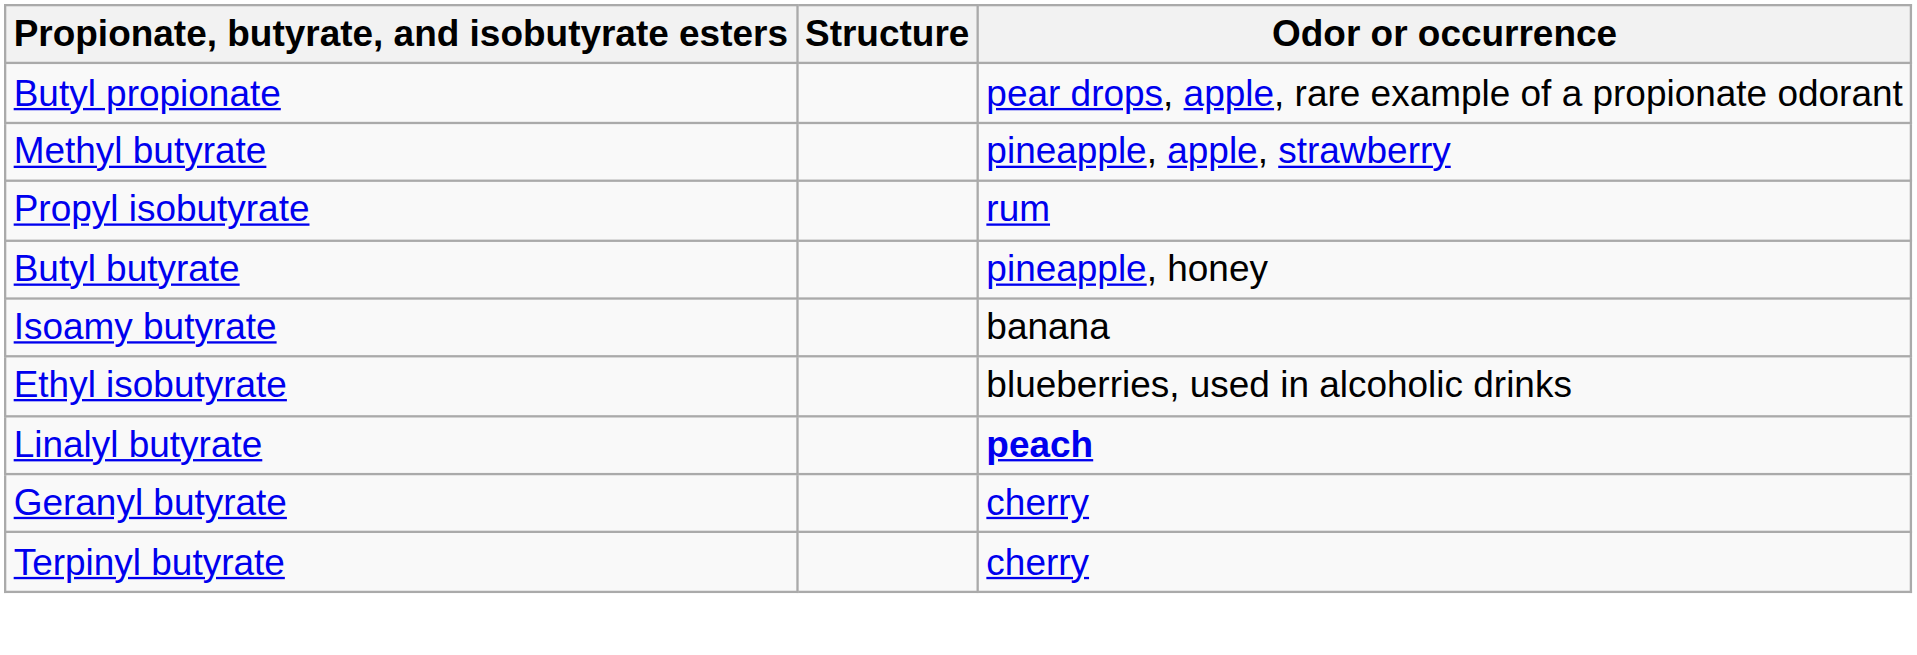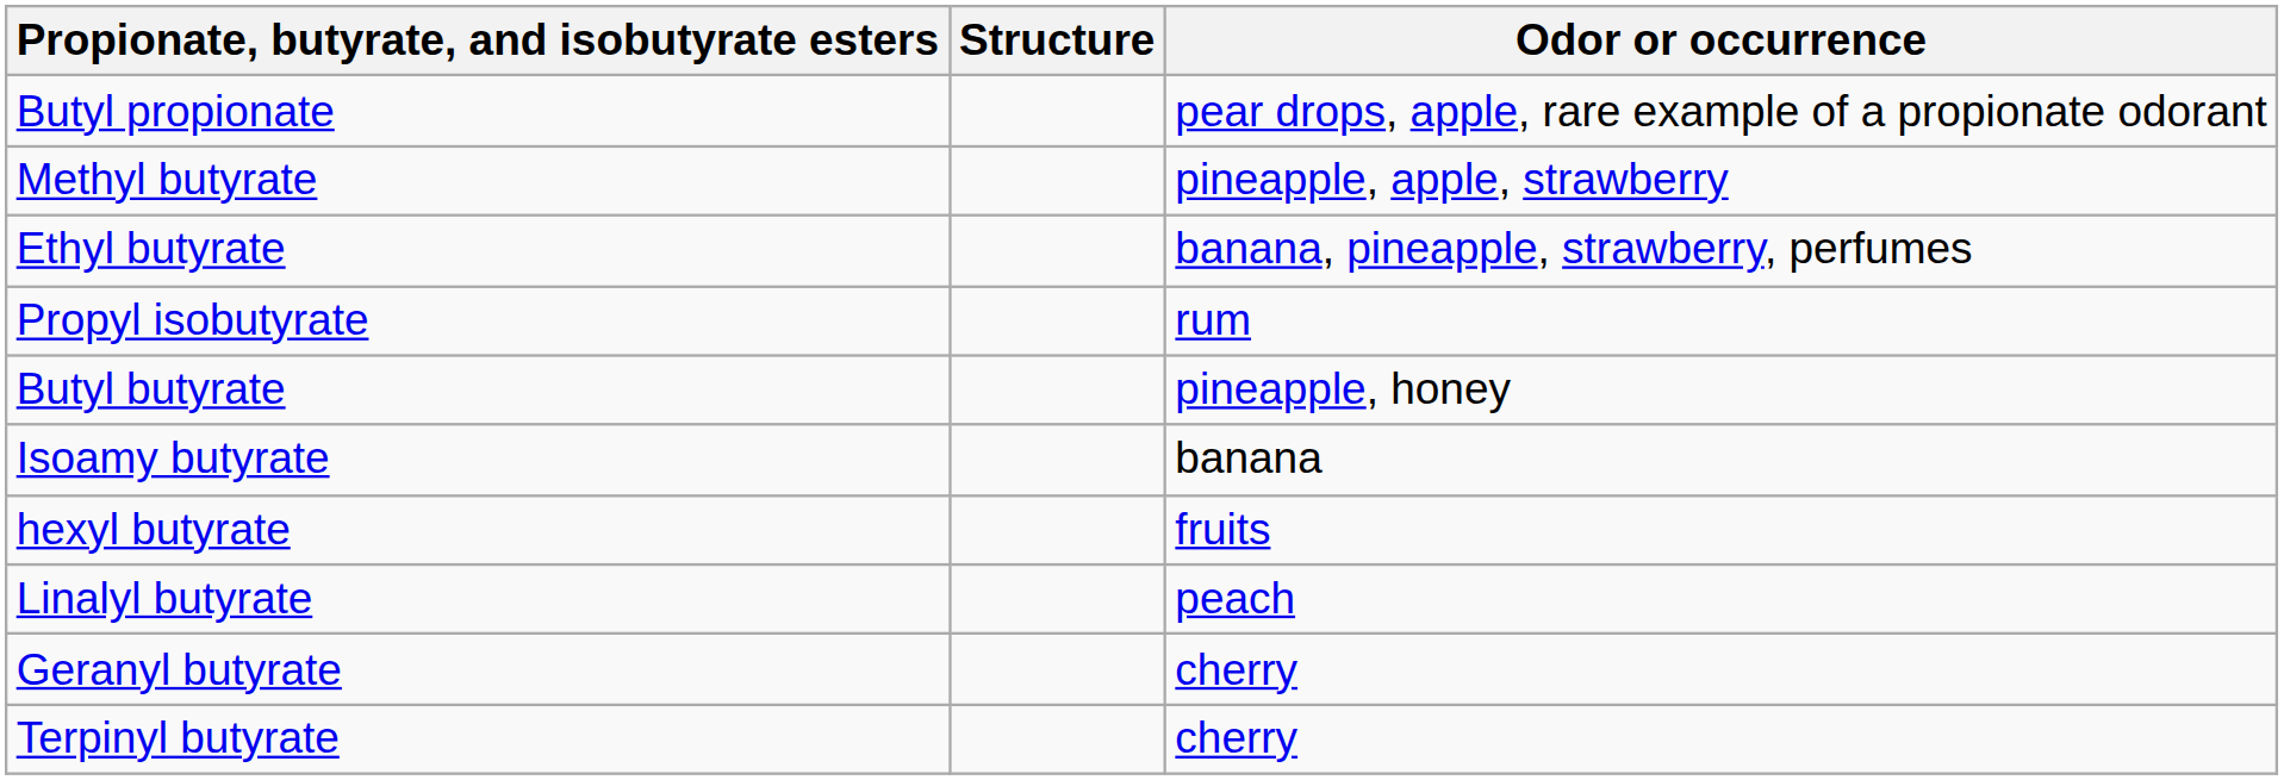+ row: Ethyl butyrate | banana, pineapple, strawberry, perfumes
+ row: hexyl butyrate | fruits
- row: Ethyl isobutyrate | blueberries, used in alcoholic drinks
Linalyl butyrate | Odor or occurrence: bold -> normal
